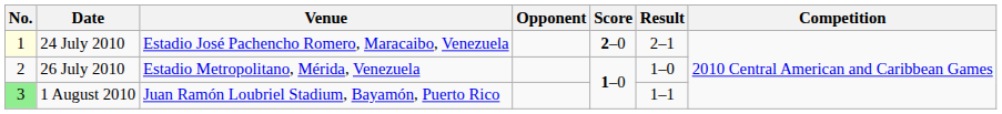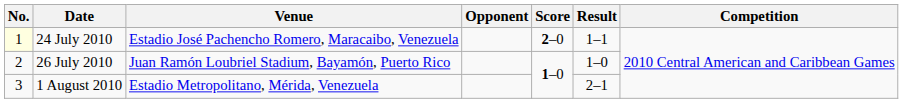24 July 2010 | Result: 2–1 -> 1–1
26 July 2010 | Venue: Estadio Metropolitano, Mérida, Venezuela -> Juan Ramón Loubriel Stadium, Bayamón, Puerto Rico
1 August 2010 | No.: lightgreen background -> no background
1 August 2010 | Venue: Juan Ramón Loubriel Stadium, Bayamón, Puerto Rico -> Estadio Metropolitano, Mérida, Venezuela
1 August 2010 | Result: 1–1 -> 2–1
